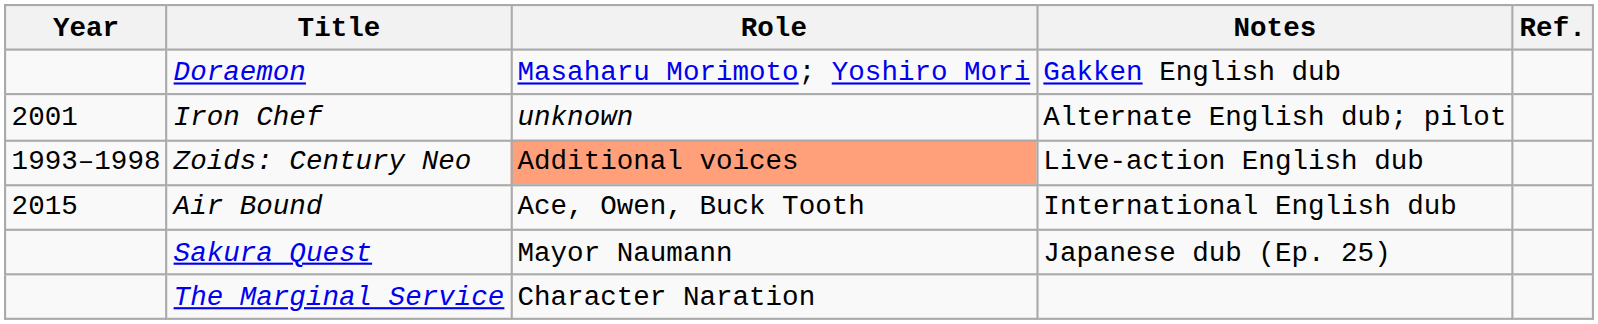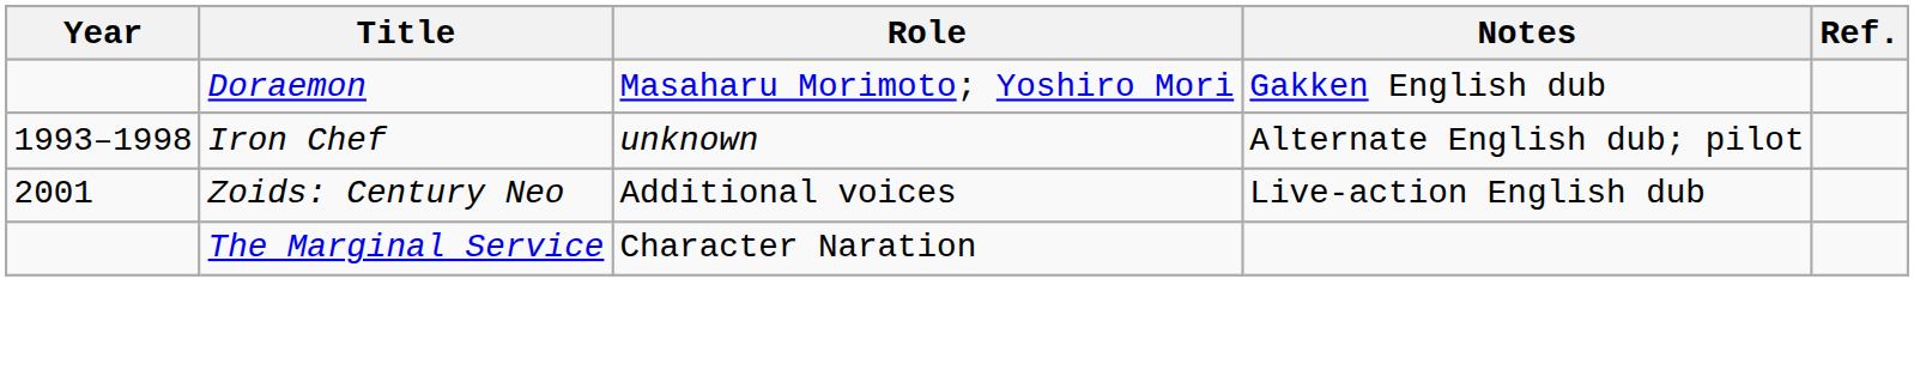Iron Chef | Year: 2001 -> 1993–1998
Zoids: Century Neo | Year: 1993–1998 -> 2001
Zoids: Century Neo | Role: lightsalmon background -> no background
- row: 2015 | Air Bound | Ace, Owen, Buck Tooth | International English dub
- row: Sakura Quest | Mayor Naumann | Japanese dub (Ep. 25)
